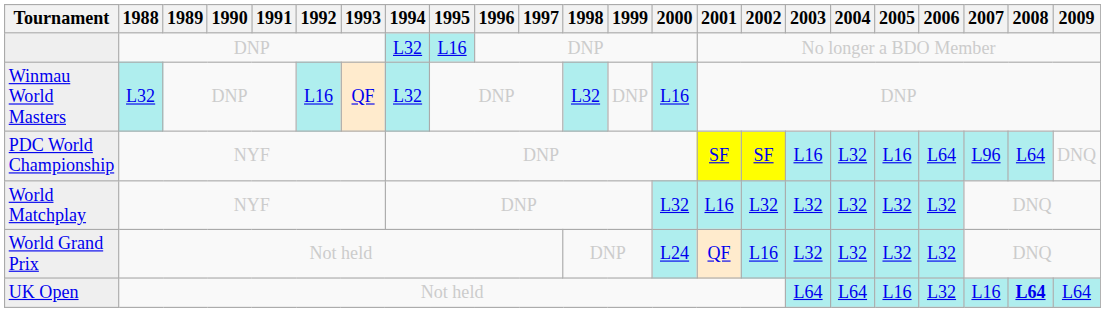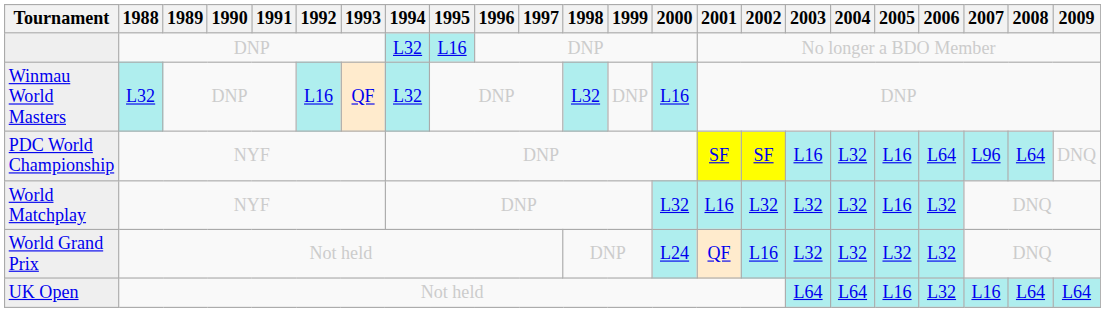World Matchplay | 2005: L32 -> L16
UK Open | 2008: bold -> normal
